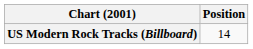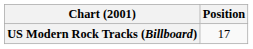US Modern Rock Tracks (Billboard) | Position: 14 -> 17
